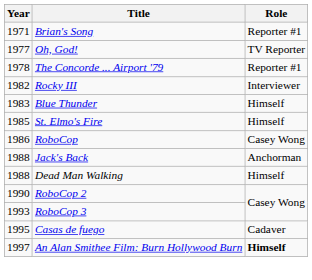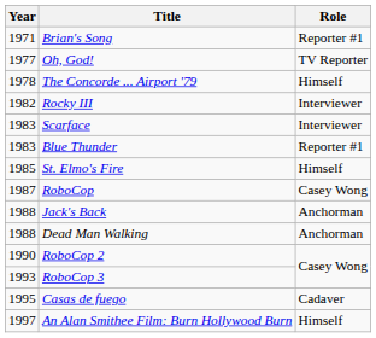The Concorde ... Airport '79 | Role: Reporter #1 -> Himself
+ row: 1983 | Scarface | Interviewer
Blue Thunder | Role: Himself -> Reporter #1
RoboCop | Year: 1986 -> 1987
Dead Man Walking | Role: Himself -> Anchorman
An Alan Smithee Film: Burn Hollywood Burn | Role: bold -> normal
